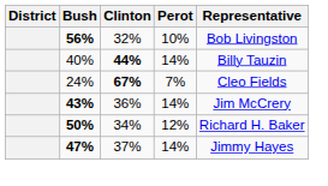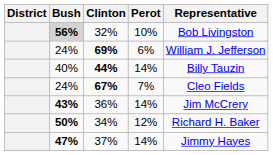32% | Bush: no background -> lightgrey background
+ row: 24% | 69% | 6% | William J. Jefferson
